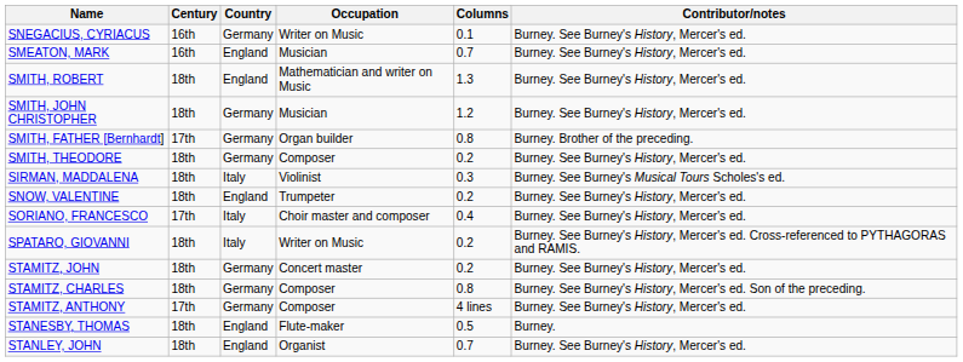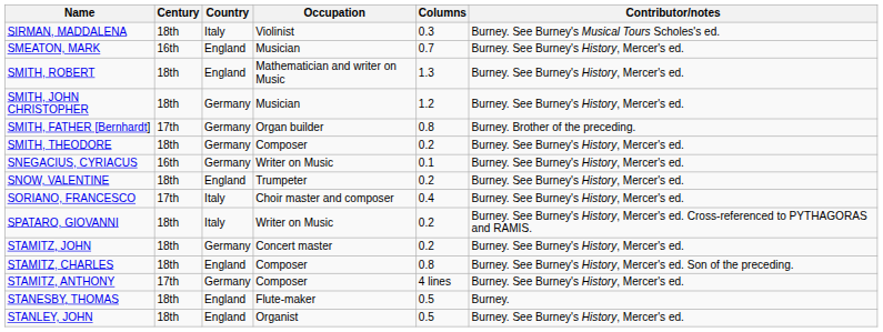rows swapped: SIRMAN, MADDALENA <-> SNEGACIUS, CYRIACUS
STAMITZ, CHARLES | Country: Germany -> England
STANLEY, JOHN | Columns: 0.7 -> 0.5
